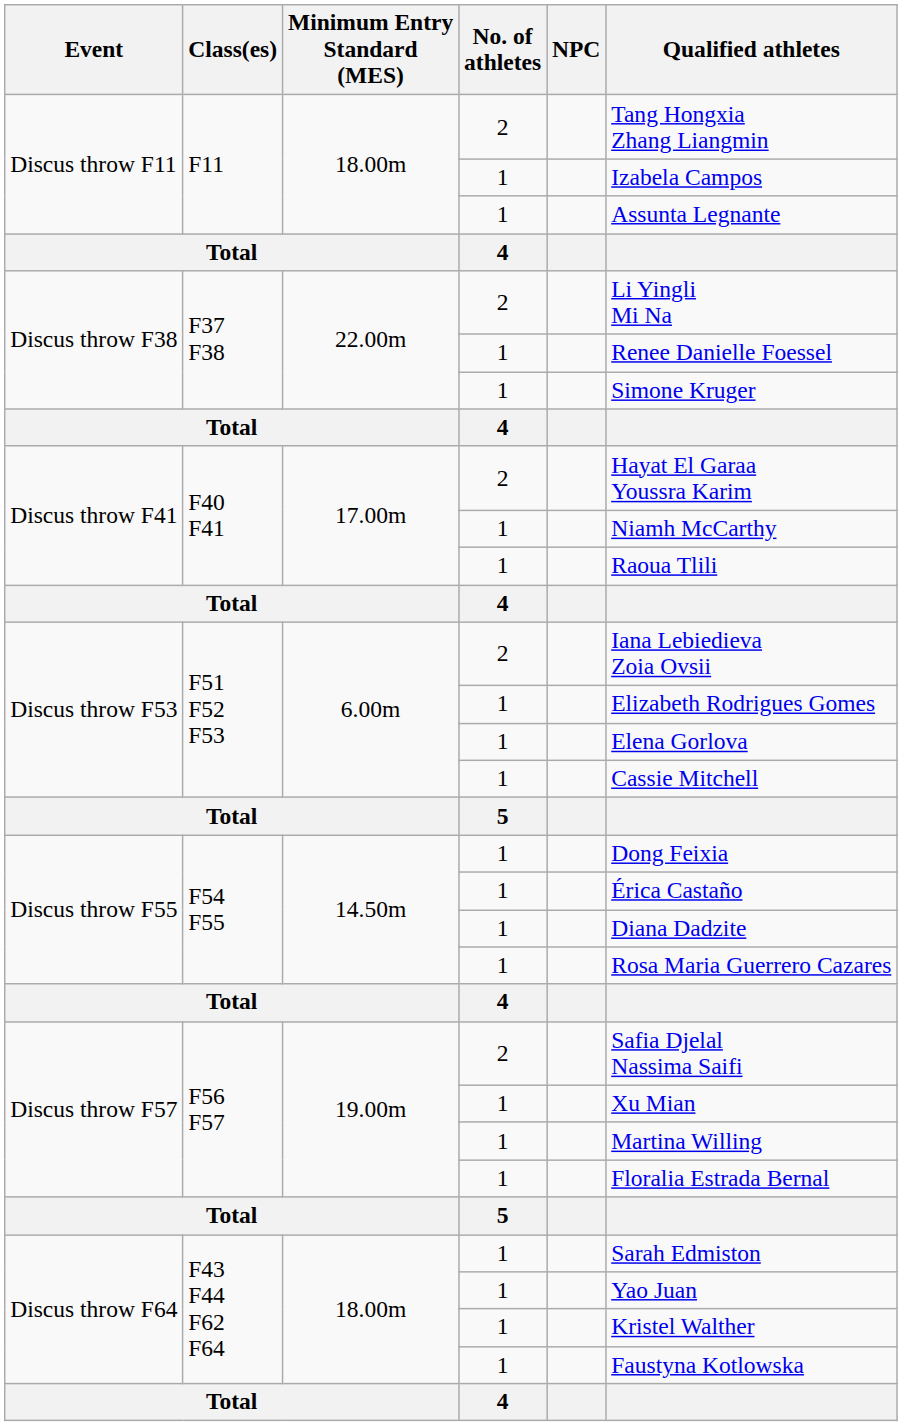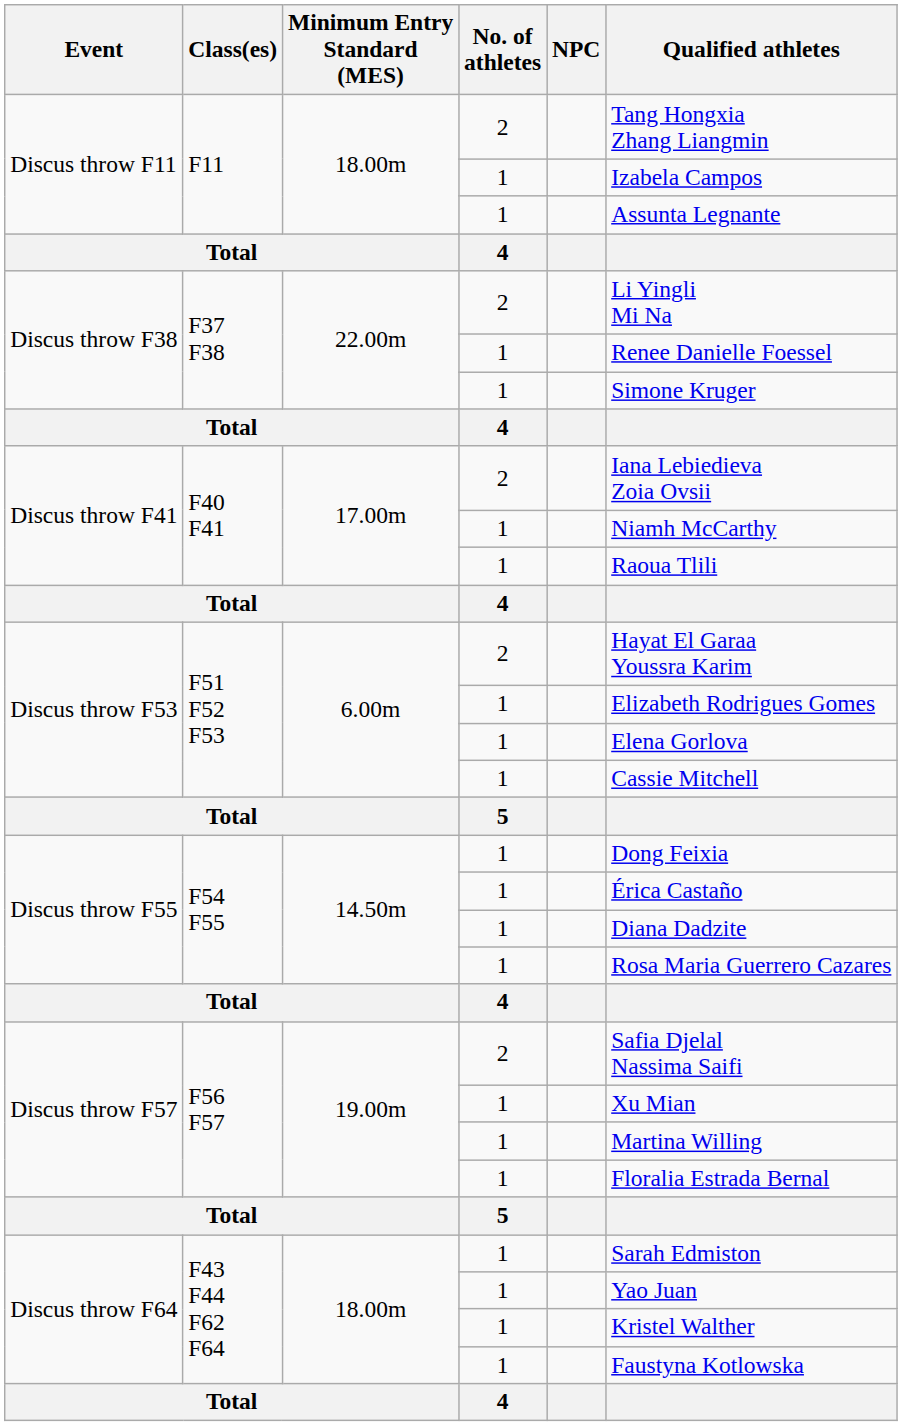Discus throw F41 / 2 | Qualified athletes: Hayat El Garaa Youssra Karim -> Iana Lebiedieva Zoia Ovsii
Discus throw F53 / 2 | Qualified athletes: Iana Lebiedieva Zoia Ovsii -> Hayat El Garaa Youssra Karim
